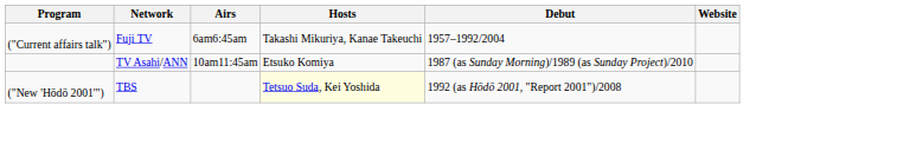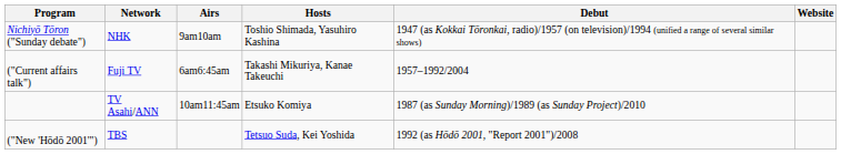+ row: Nichiyō Tōron ("Sunday debate") | NHK | 9am10am | Toshio Shimada, Yasuhiro Kashina | 1947 (as Kokkai Tōronkai, radio)/1957 (on television)/1994 (unified a range of several similar shows)
("New 'Hōdō 2001'") | Hosts: lightyellow background -> no background
